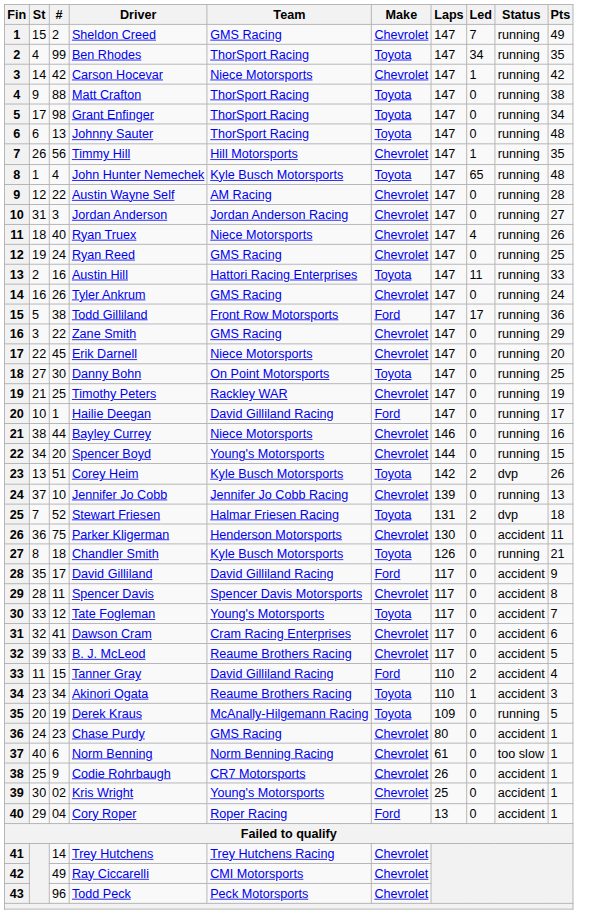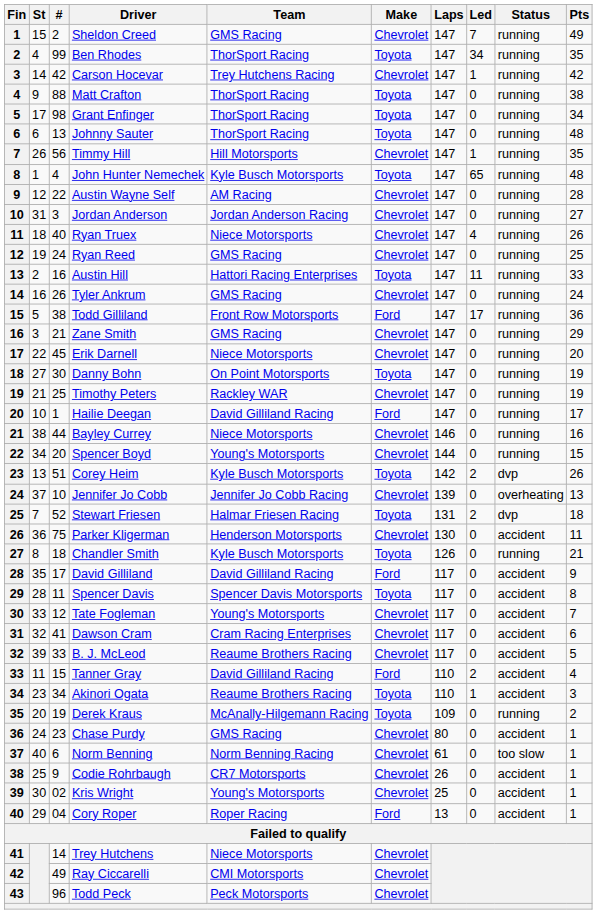Carson Hocevar | Team: Niece Motorsports -> Trey Hutchens Racing
Zane Smith | #: 22 -> 21
Danny Bohn | Pts: 25 -> 19
Jennifer Jo Cobb | Status: running -> overheating
Spencer Davis | Make: Chevrolet -> Toyota
Tate Fogleman | Make: Toyota -> Chevrolet
Derek Kraus | Pts: 5 -> 2
Trey Hutchens | Team: Trey Hutchens Racing -> Niece Motorsports
